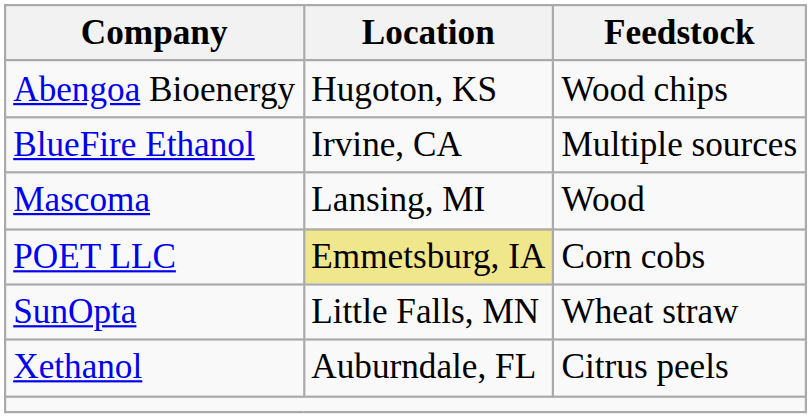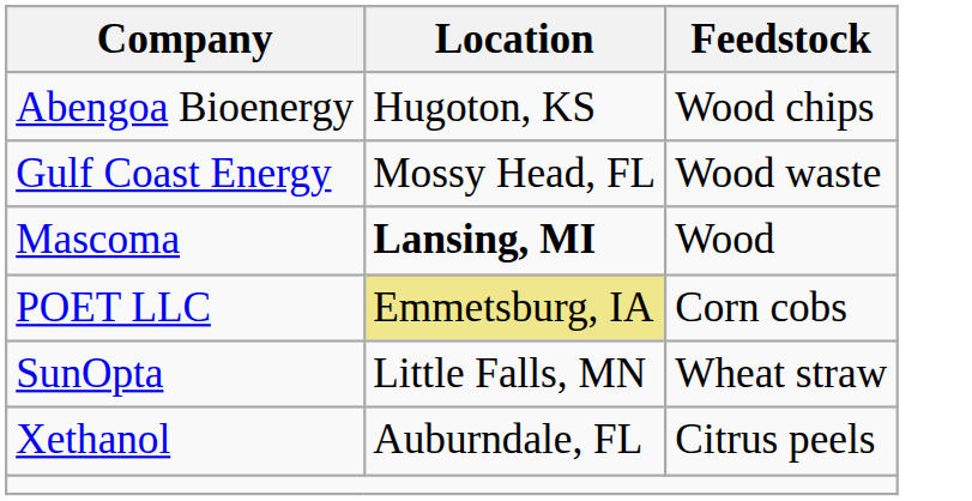- row: BlueFire Ethanol | Irvine, CA | Multiple sources
+ row: Gulf Coast Energy | Mossy Head, FL | Wood waste
Mascoma | Location: normal -> bold
